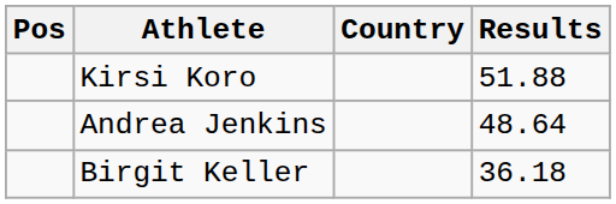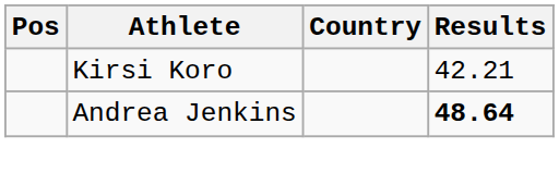Kirsi Koro | Results: 51.88 -> 42.21
Andrea Jenkins | Results: normal -> bold
- row: Birgit Keller | 36.18
